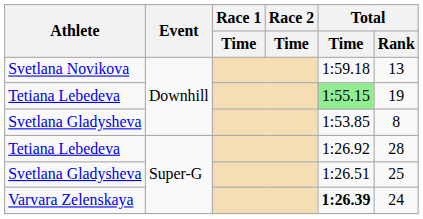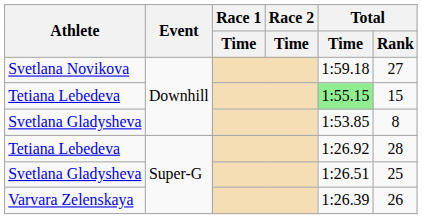Svetlana Novikova | Total / Rank: 13 -> 27
Tetiana Lebedeva / Downhill | Total / Rank: 19 -> 15
Varvara Zelenskaya | Total / Time: bold -> normal
Varvara Zelenskaya | Total / Rank: 24 -> 26
